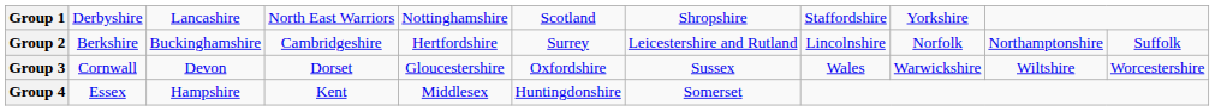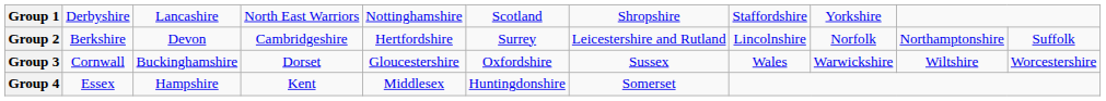Group 2 | column 3: Buckinghamshire -> Devon
Group 3 | column 3: Devon -> Buckinghamshire
